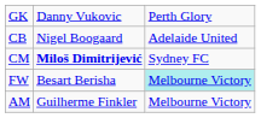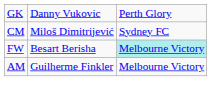- row: CB | Nigel Boogaard | Adelaide United
CM | column 2: bold -> normal
